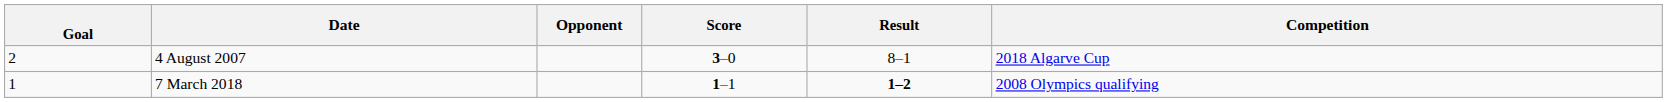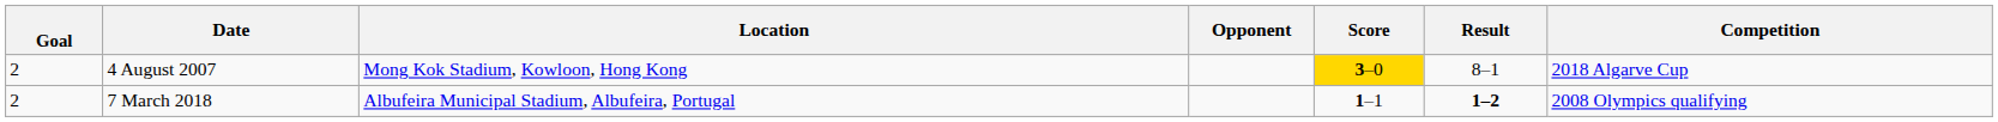+ column: Location | Mong Kok Stadium, Kowloon, Hong Kong | Albufeira Municipal Stadium, Albufeira, Portugal
4 August 2007 | Score: no background -> gold background
7 March 2018 | Goal: 1 -> 2
